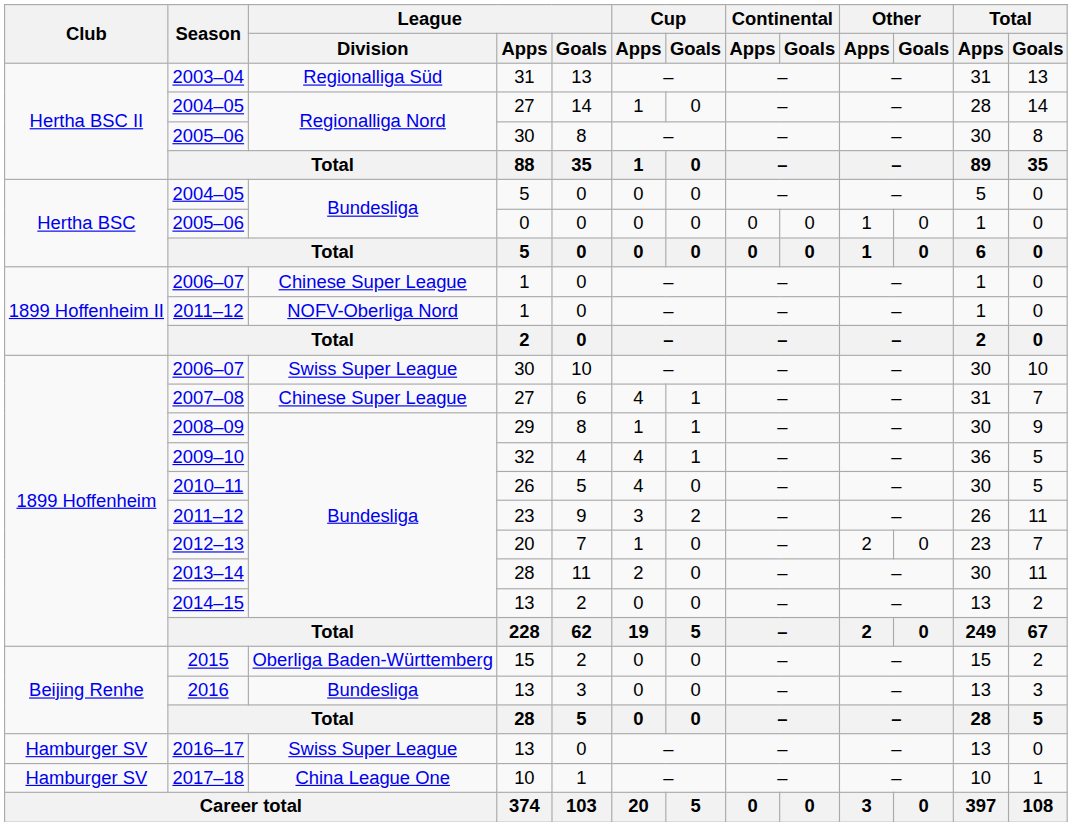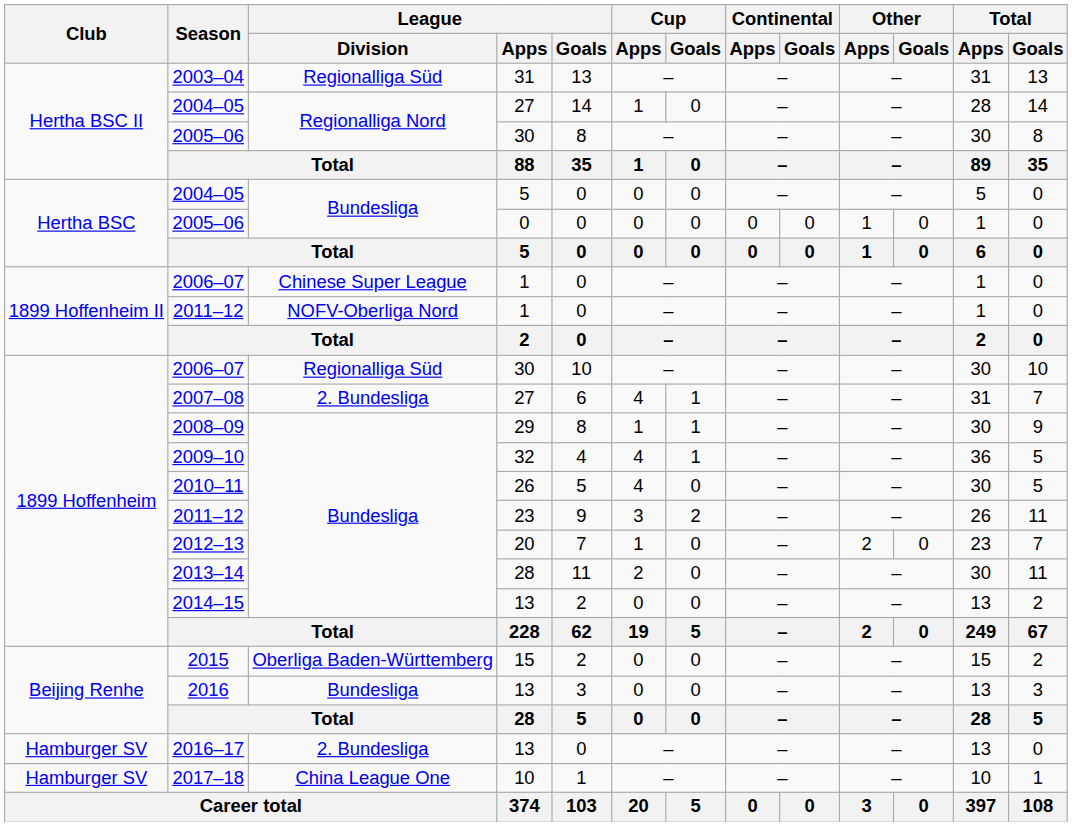2006–07 / 30 | League / Division: Swiss Super League -> Regionalliga Süd
2007–08 | League / Division: Chinese Super League -> 2. Bundesliga
2016–17 | League / Division: Swiss Super League -> 2. Bundesliga
